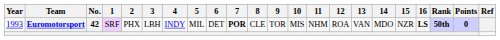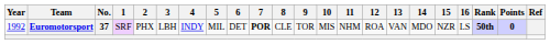Euromotorsport | Year: 1993 -> 1992
Euromotorsport | No.: 42 -> 37
Euromotorsport | 16: bold -> normal
